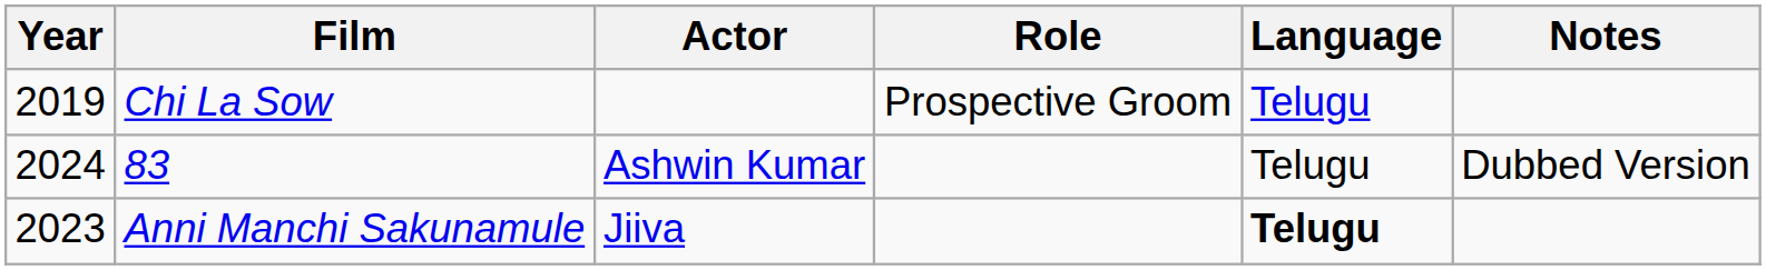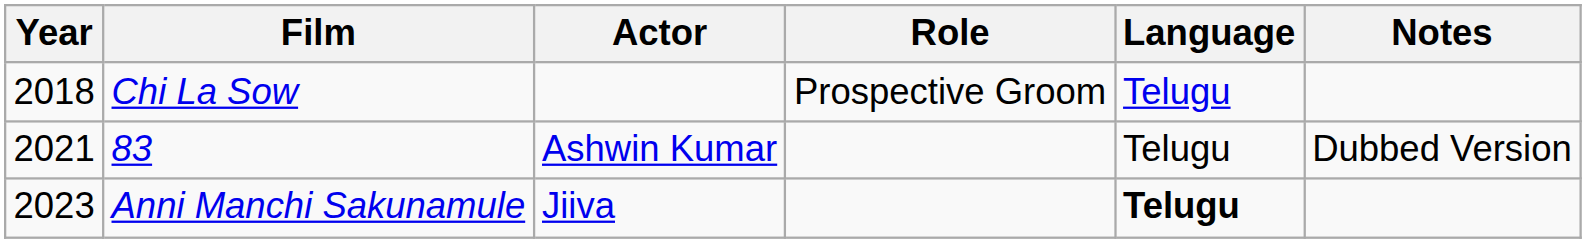Chi La Sow | Year: 2019 -> 2018
83 | Year: 2024 -> 2021
